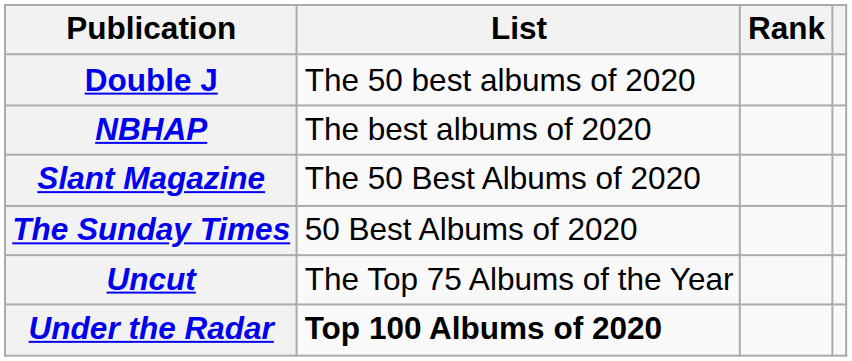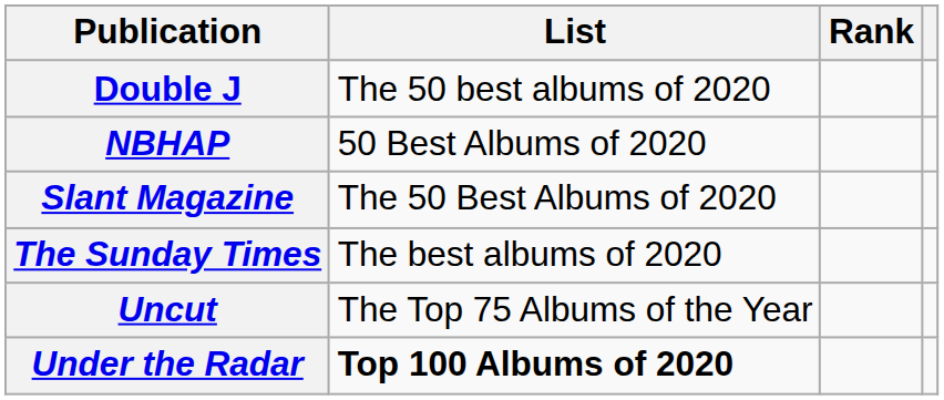NBHAP | List: The best albums of 2020 -> 50 Best Albums of 2020
The Sunday Times | List: 50 Best Albums of 2020 -> The best albums of 2020
